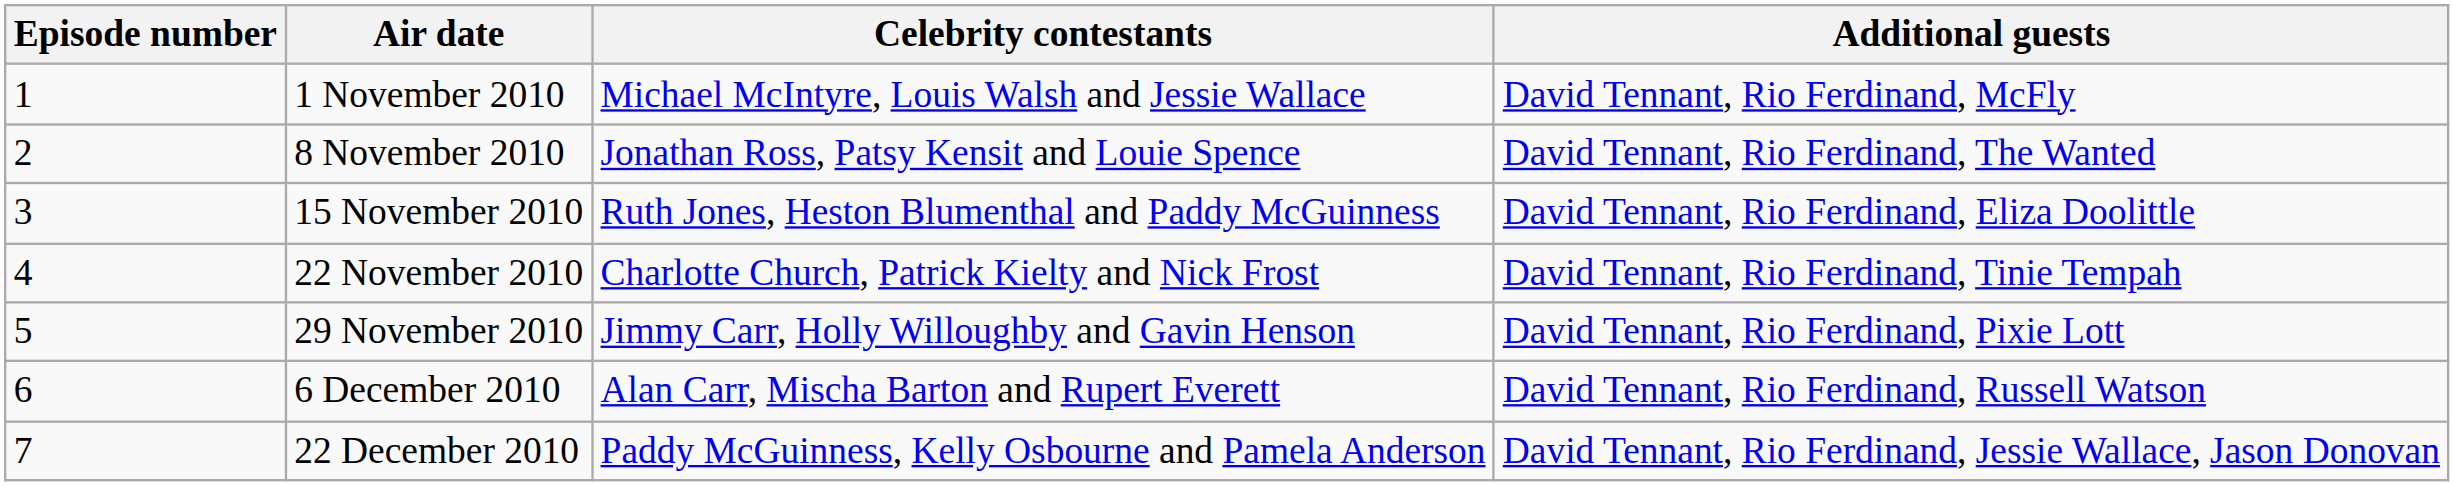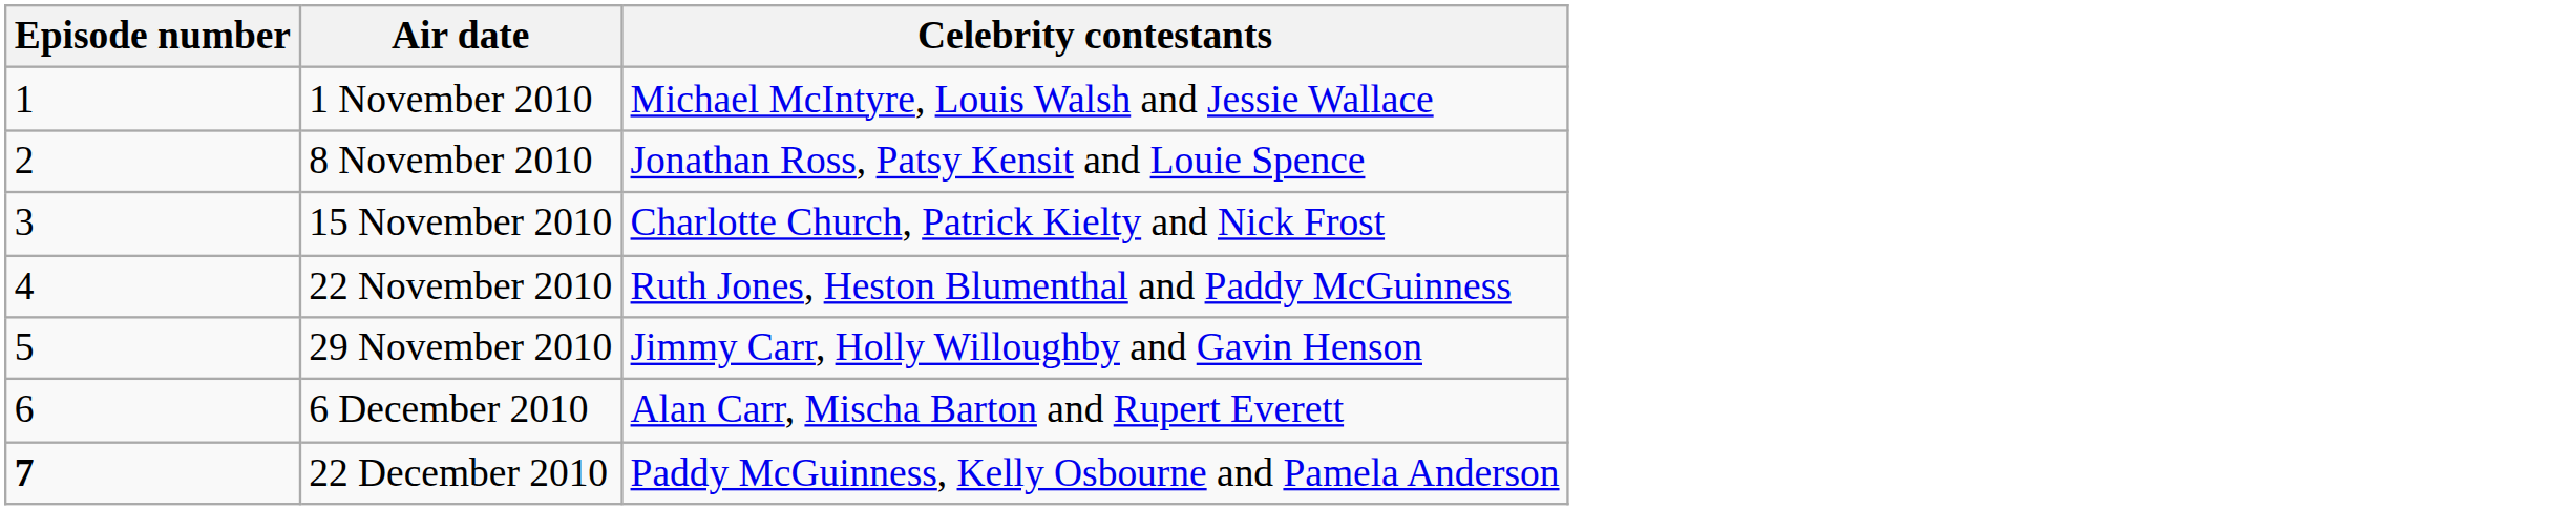- column: Additional guests | David Tennant, Rio Ferdinand, McFly | David Tennant, Rio Ferdinand, The Wanted | David Tennant, Rio Ferdinand, Eliza Doolittle | David Tennant, Rio Ferdinand, Tinie Tempah | David Tennant, Rio Ferdinand, Pixie Lott | David Tennant, Rio Ferdinand, Russell Watson | David Tennant, Rio Ferdinand, Jessie Wallace, Jason Donovan
15 November 2010 | Celebrity contestants: Ruth Jones, Heston Blumenthal and Paddy McGuinness -> Charlotte Church, Patrick Kielty and Nick Frost
22 November 2010 | Celebrity contestants: Charlotte Church, Patrick Kielty and Nick Frost -> Ruth Jones, Heston Blumenthal and Paddy McGuinness
22 December 2010 | Episode number: normal -> bold
